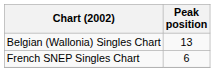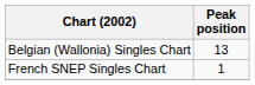French SNEP Singles Chart | Peak position: 6 -> 1
